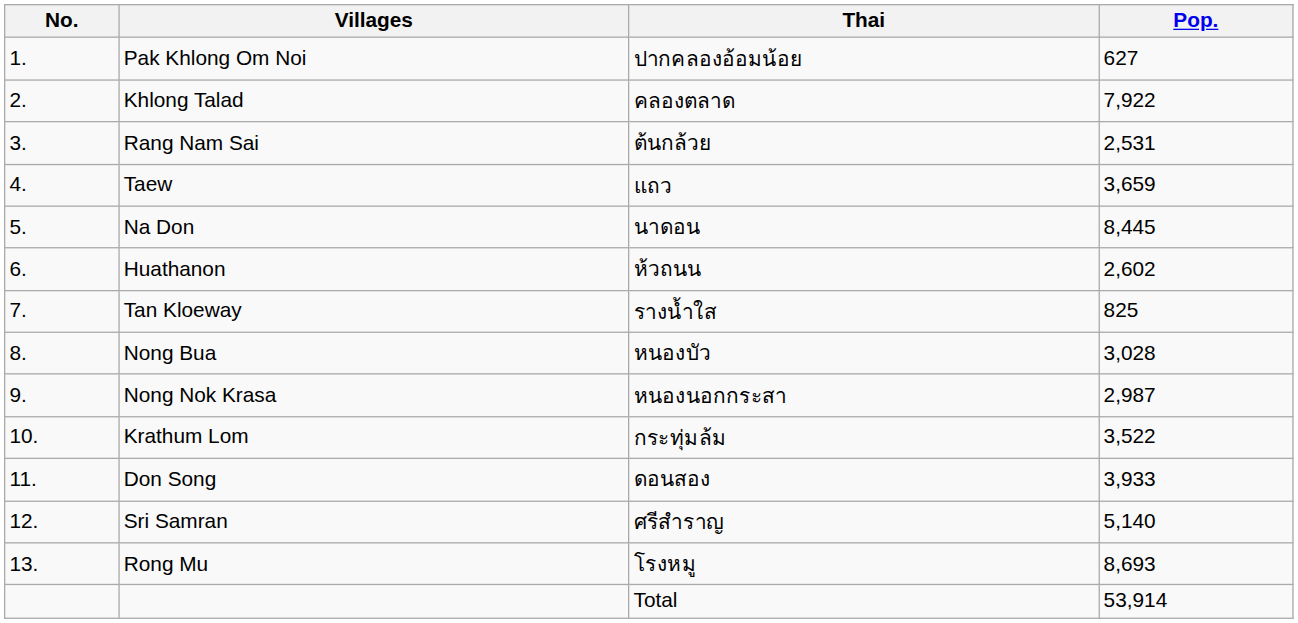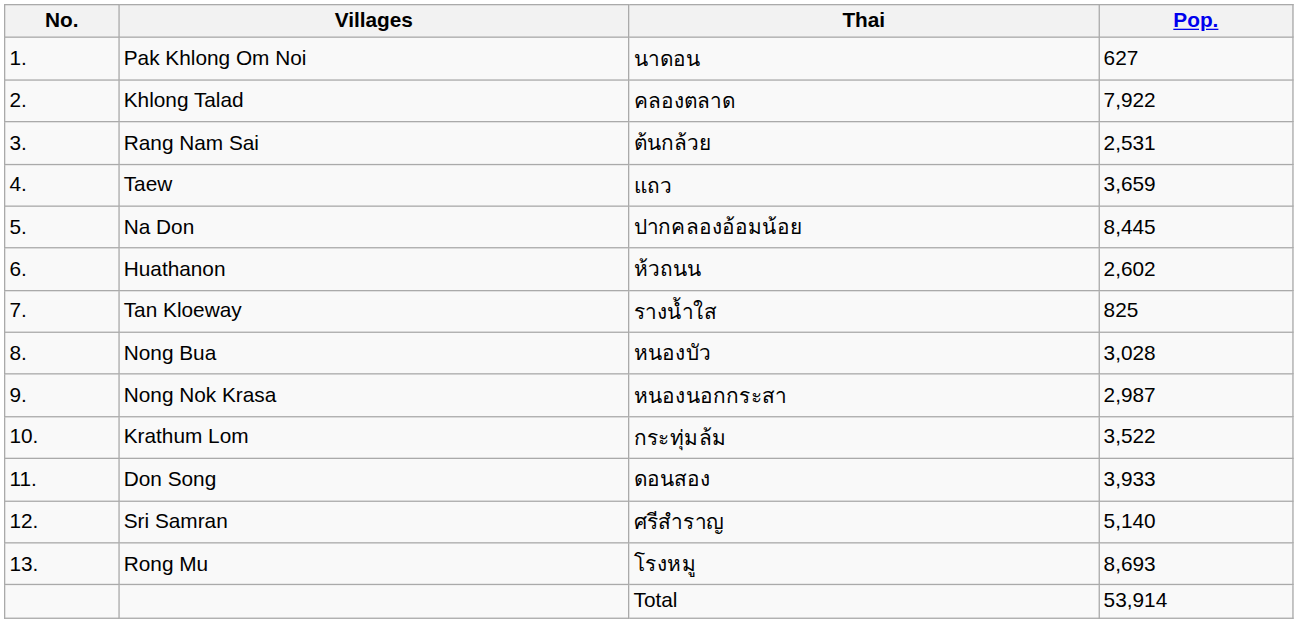Pak Khlong Om Noi | Thai: ปากคลองอ้อมน้อย -> นาดอน
Na Don | Thai: นาดอน -> ปากคลองอ้อมน้อย
